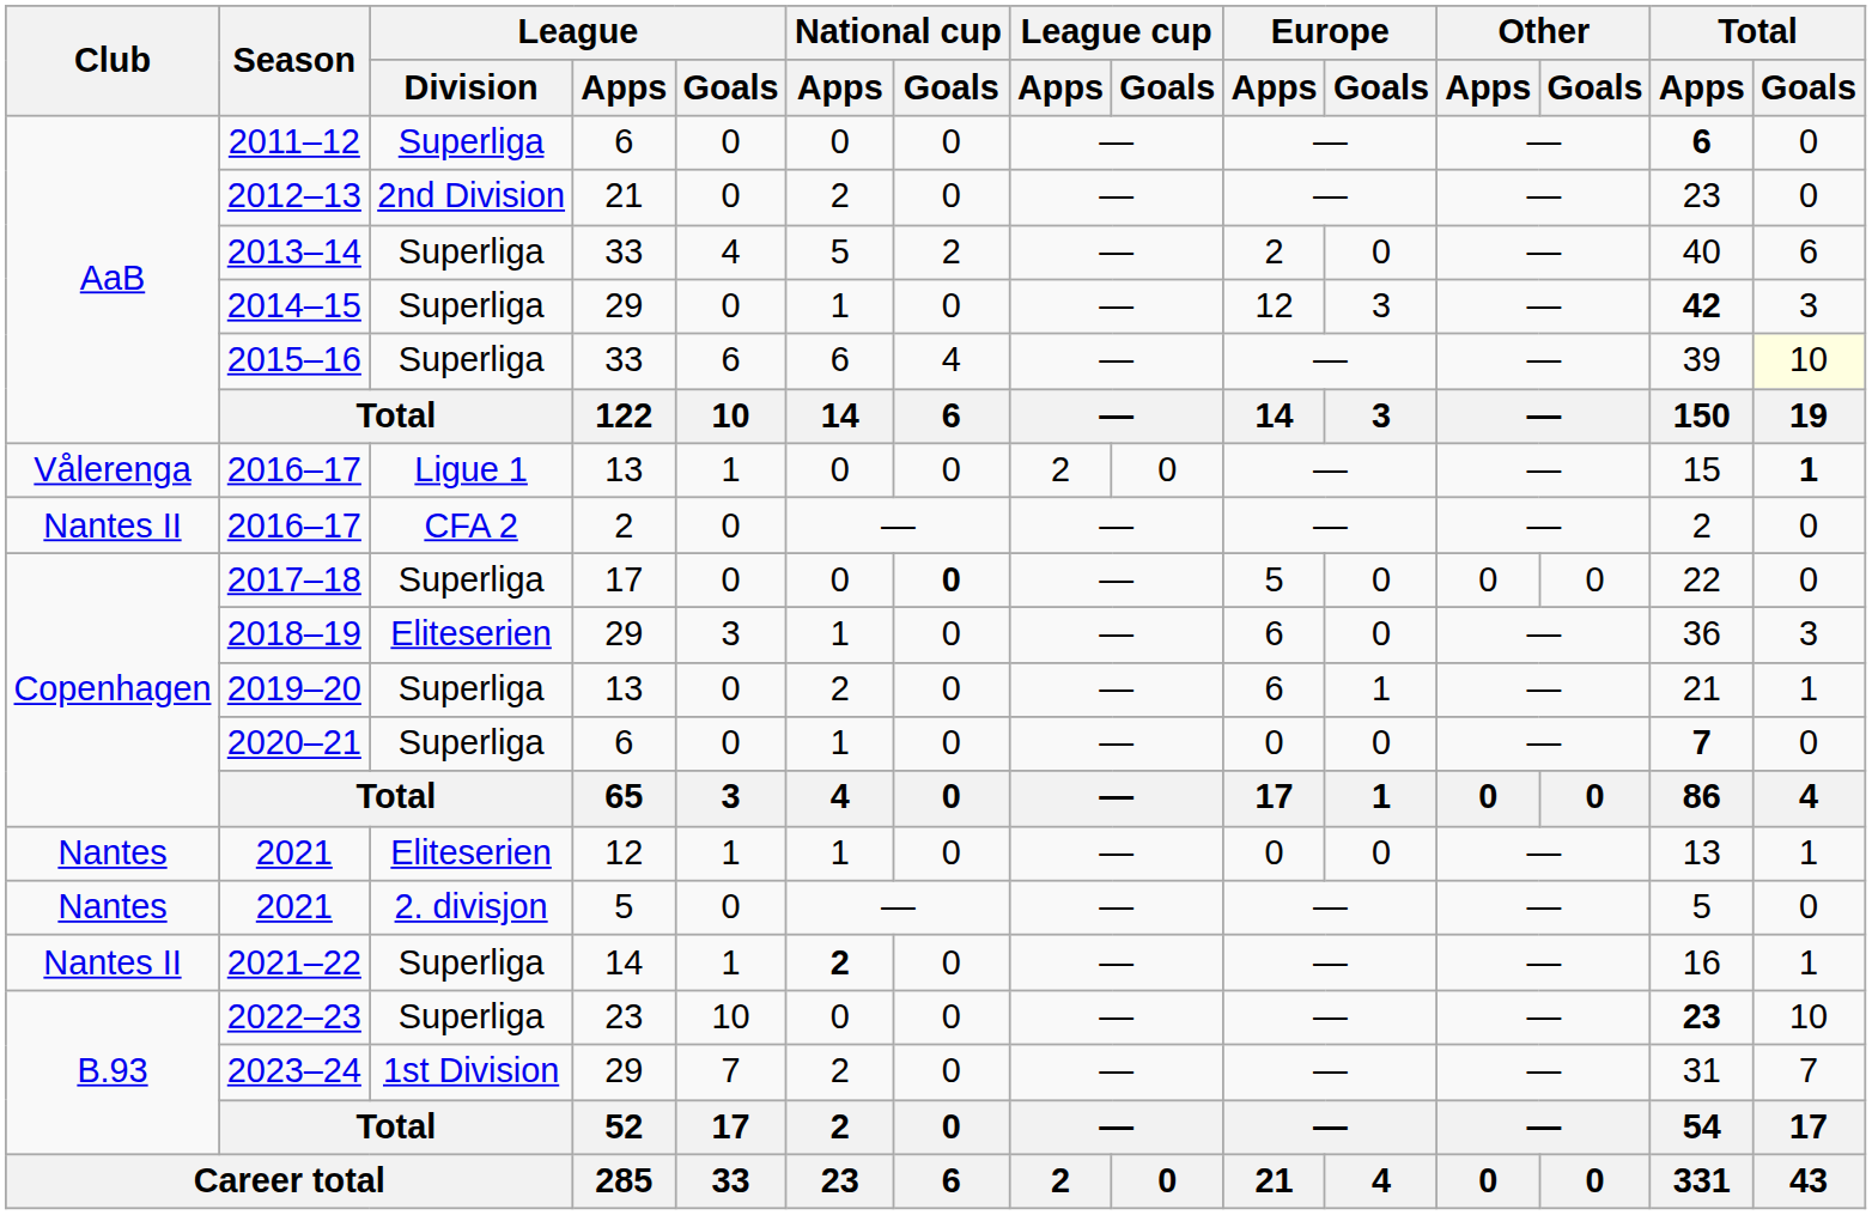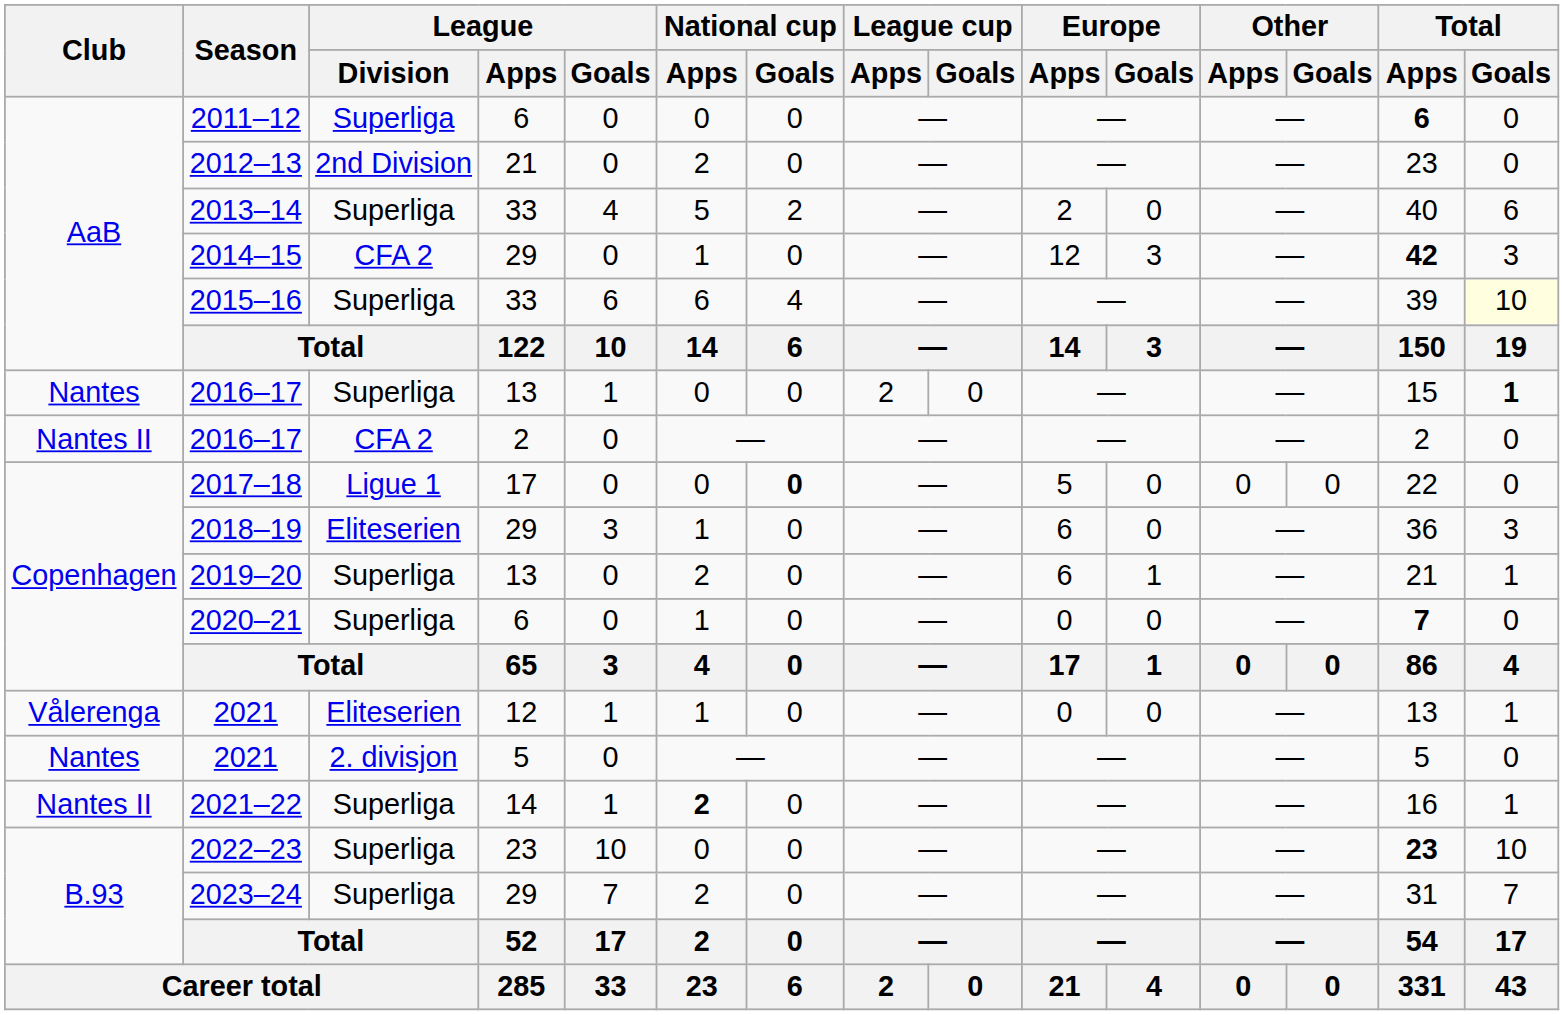2014–15 | League / Division: Superliga -> CFA 2
2016–17 / 13 | Club: Vålerenga -> Nantes
2016–17 / 13 | League / Division: Ligue 1 -> Superliga
2017–18 | League / Division: Superliga -> Ligue 1
2021 / 12 | Club: Nantes -> Vålerenga
2023–24 | League / Division: 1st Division -> Superliga
